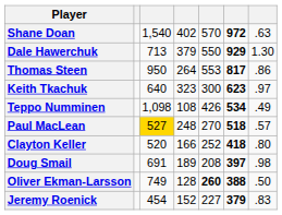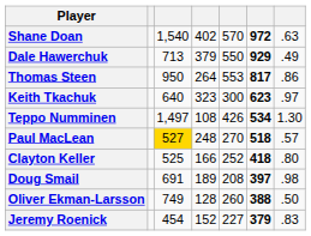Dale Hawerchuk | column 7: 1.30 -> .49
Teppo Numminen | column 3: 1,098 -> 1,497
Teppo Numminen | column 7: .49 -> 1.30
Clayton Keller | column 3: 520 -> 525
Oliver Ekman-Larsson | column 5: bold -> normal
